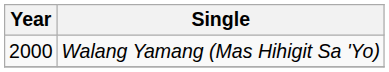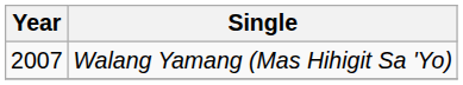Walang Yamang (Mas Hihigit Sa 'Yo) | Year: 2000 -> 2007
